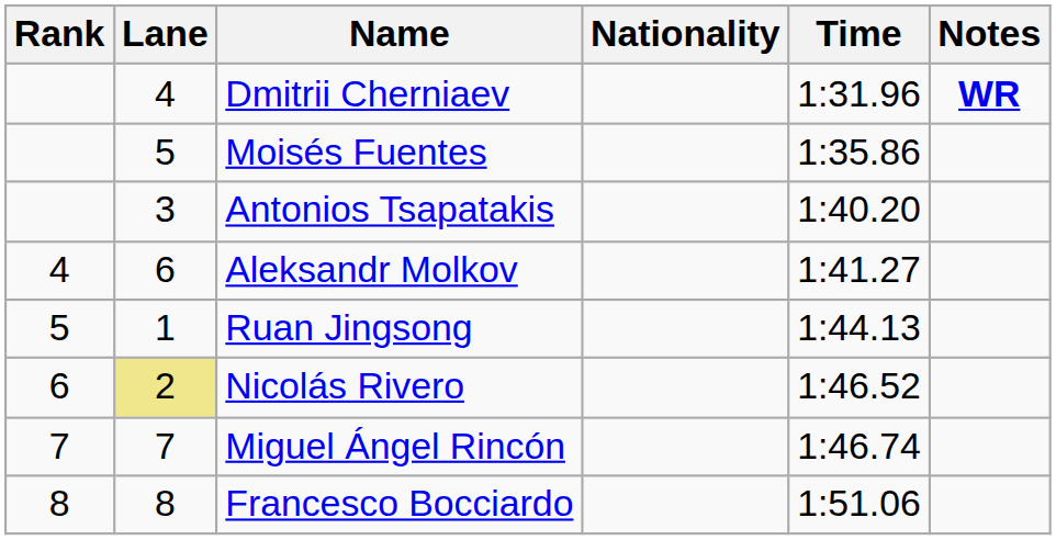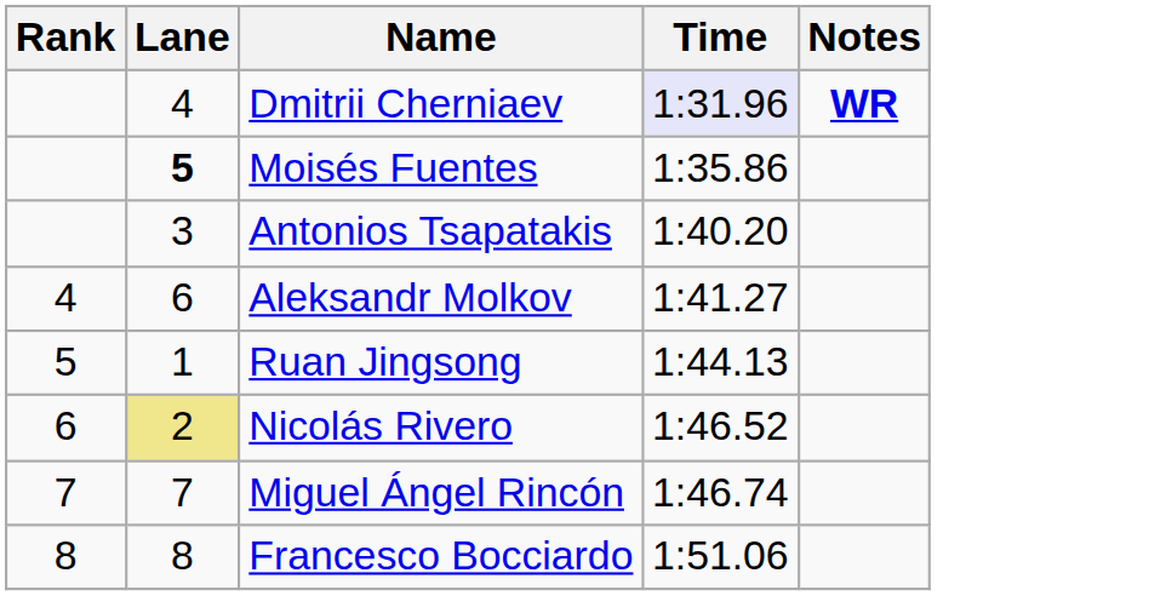- column: Nationality
Dmitrii Cherniaev | Time: no background -> lavender background
Moisés Fuentes | Lane: normal -> bold
